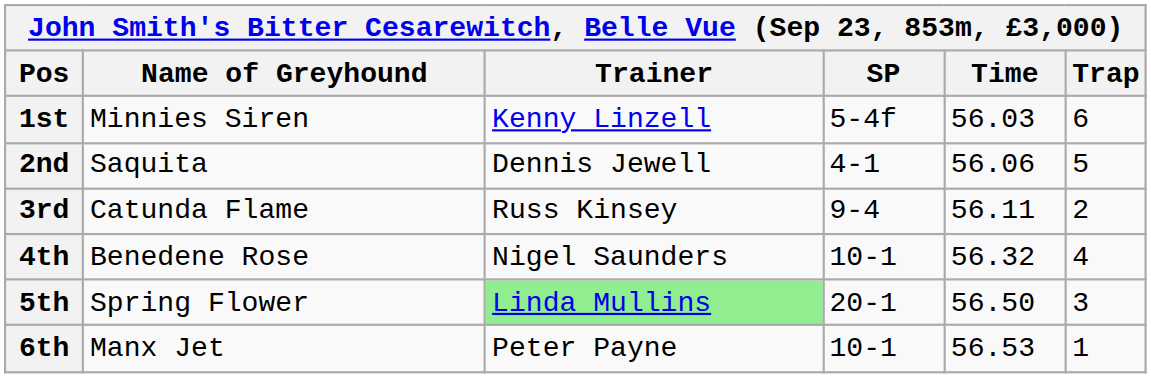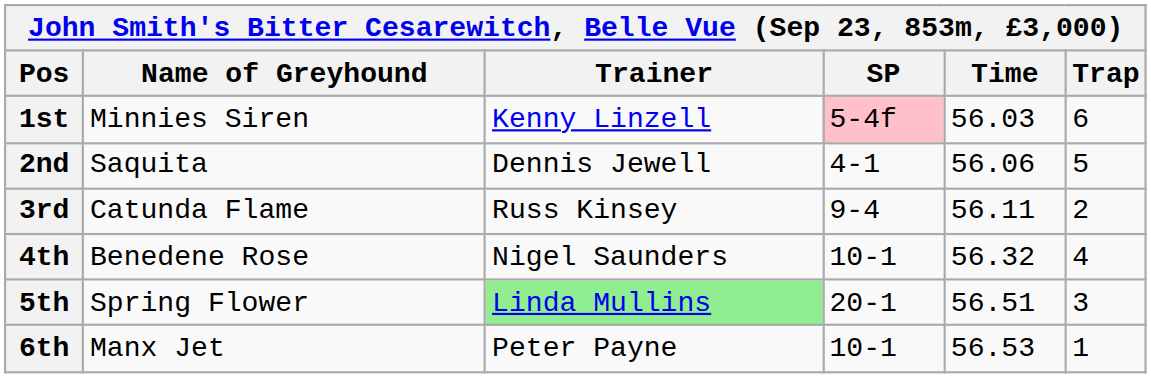1st | SP: no background -> pink background
5th | Time: 56.50 -> 56.51
